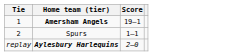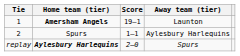+ column: Away team (tier) | Launton | Aylesbury Harlequins | Spurs
